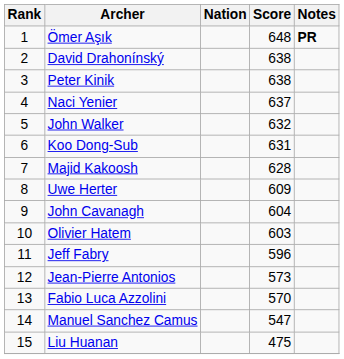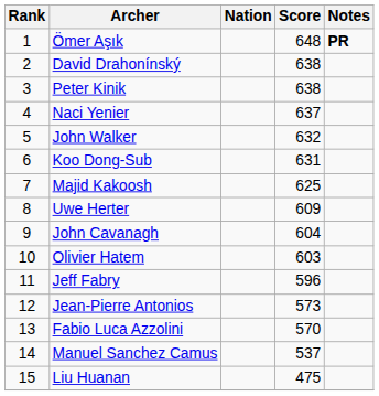Majid Kakoosh | Score: 628 -> 625
Manuel Sanchez Camus | Score: 547 -> 537
